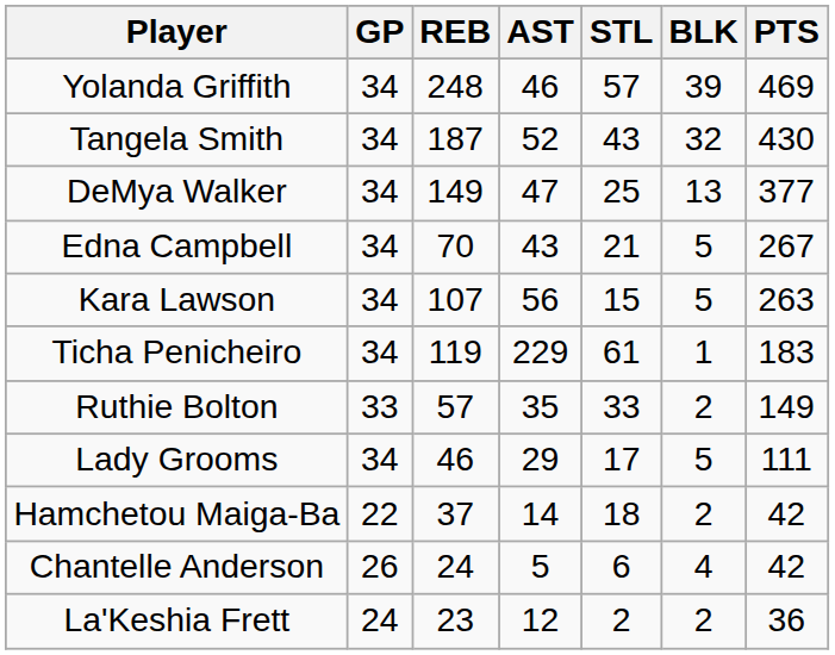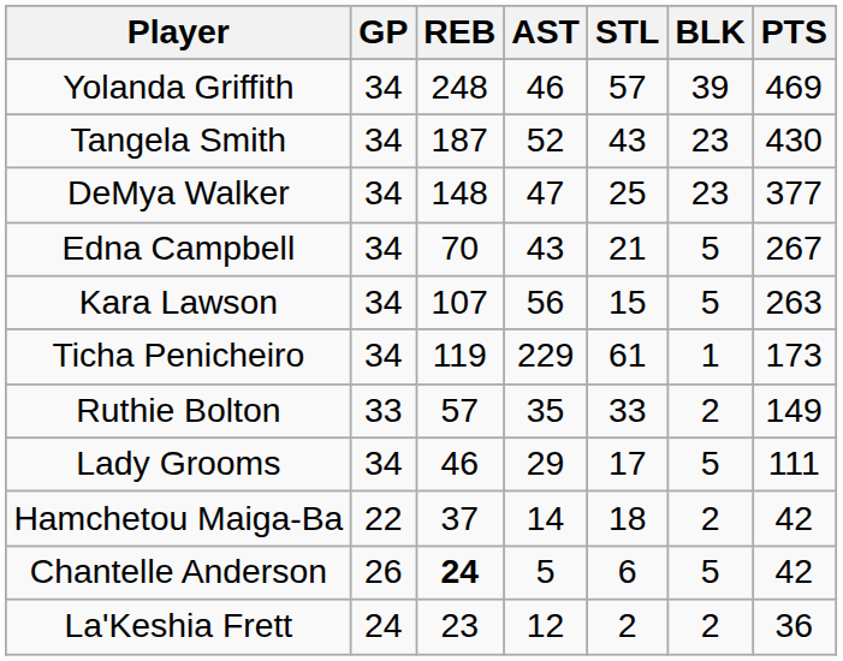Tangela Smith | BLK: 32 -> 23
DeMya Walker | REB: 149 -> 148
DeMya Walker | BLK: 13 -> 23
Ticha Penicheiro | PTS: 183 -> 173
Chantelle Anderson | REB: normal -> bold
Chantelle Anderson | BLK: 4 -> 5
